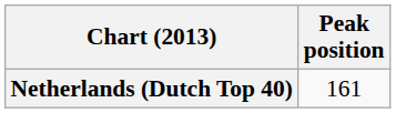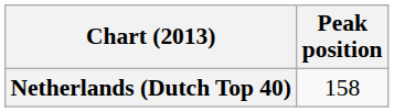Netherlands (Dutch Top 40) | Peak position: 161 -> 158
